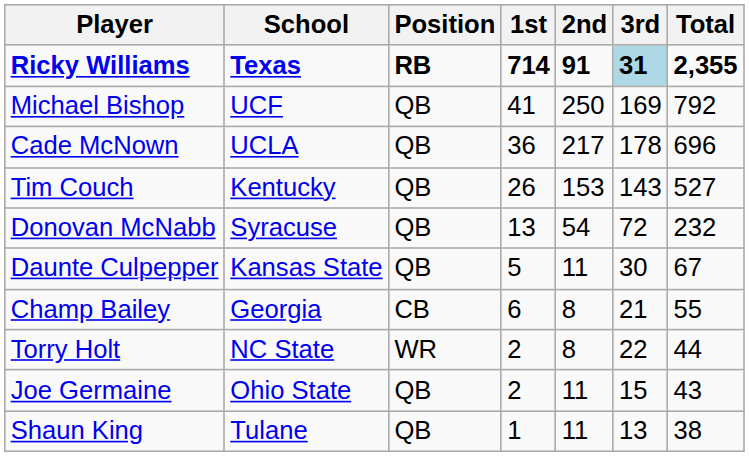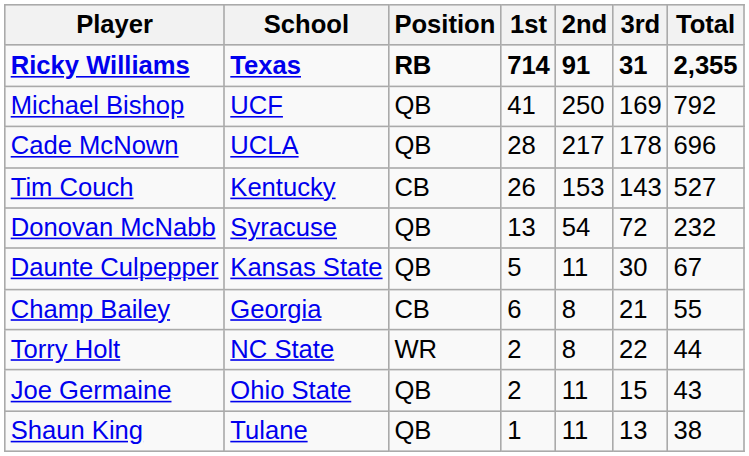Ricky Williams | 3rd: lightblue background -> no background
Cade McNown | 1st: 36 -> 28
Tim Couch | Position: QB -> CB
